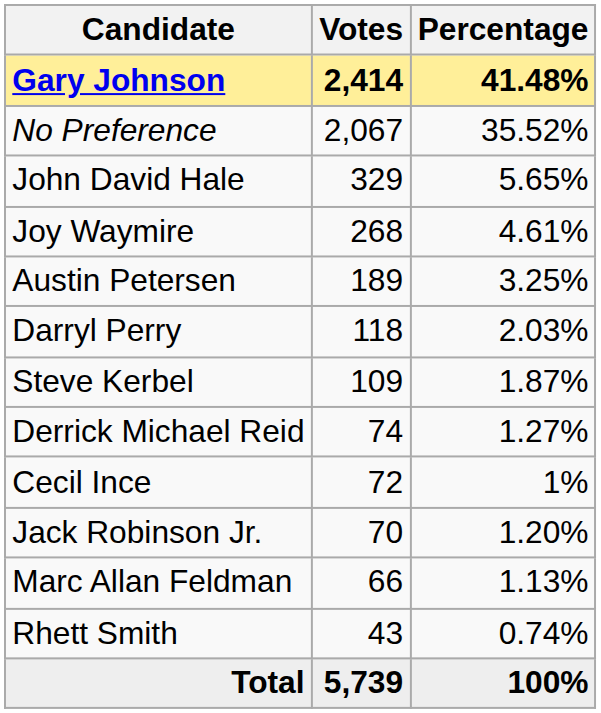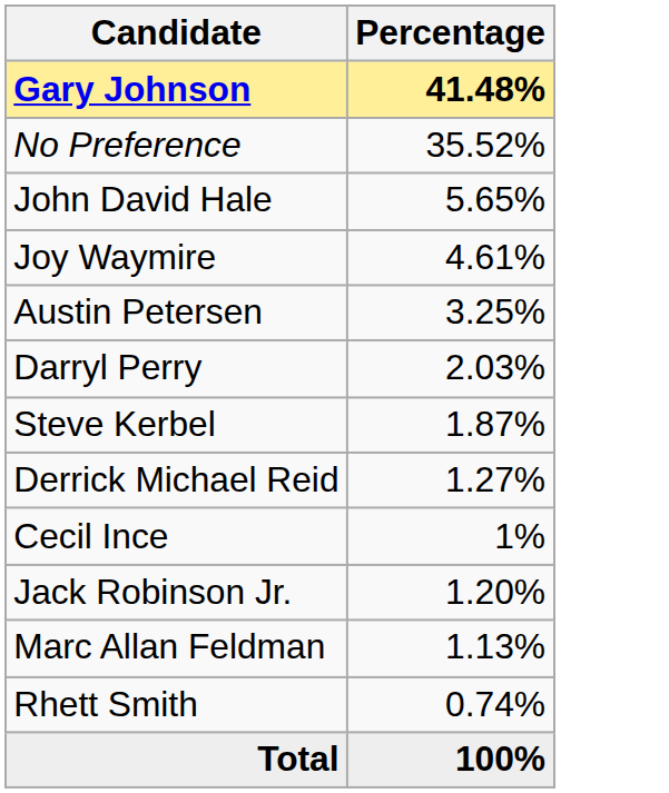- column: Votes | 2,414 | 2,067 | 329 | 268 | 189 | 118 | 109 | 74 | 72 | 70 | 66 | 43 | 5,739
